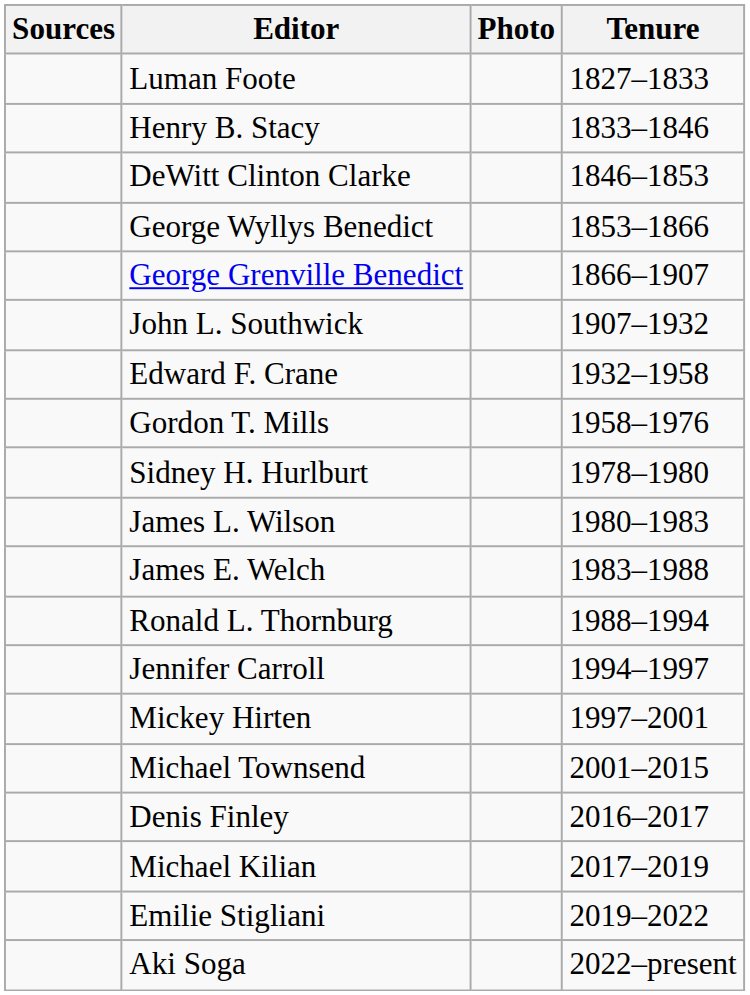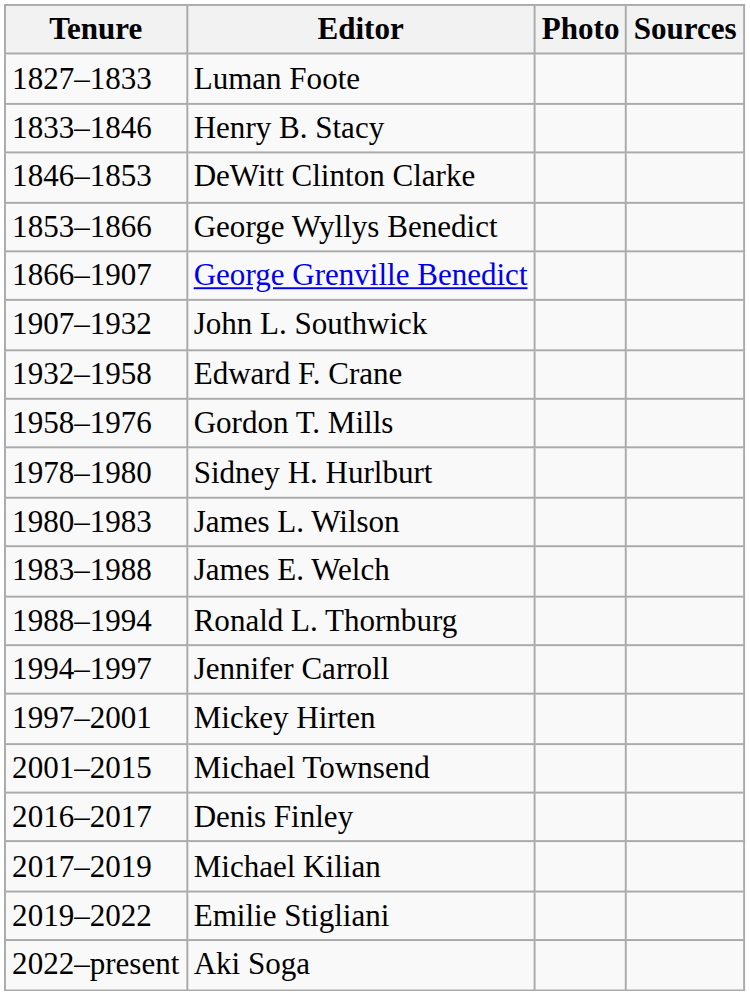columns swapped: Tenure <-> Sources
